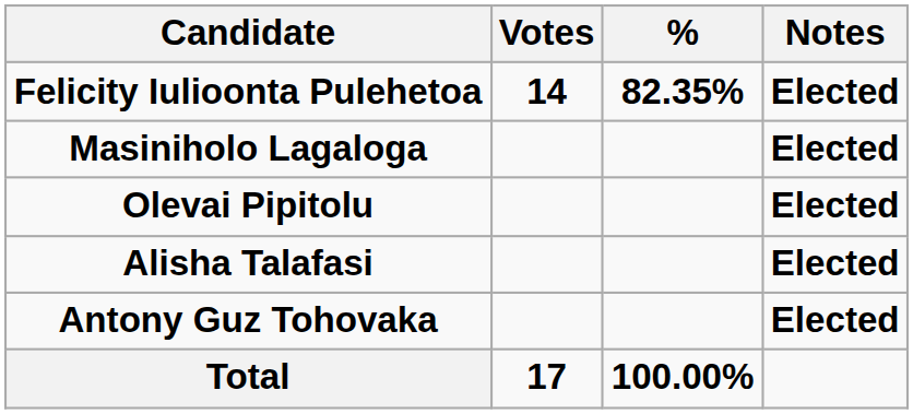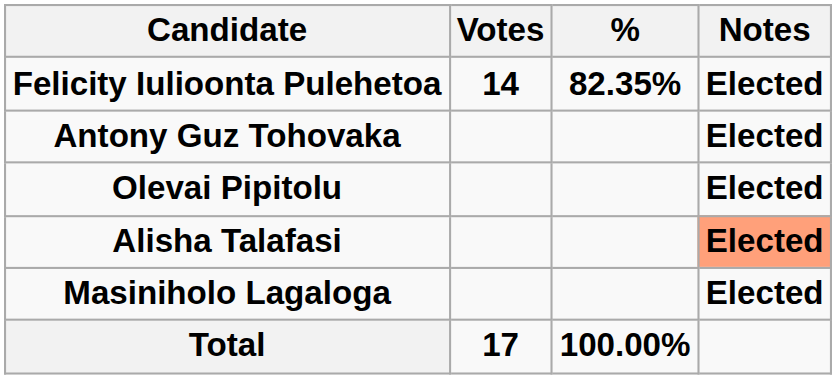rows swapped: Masiniholo Lagaloga <-> Antony Guz Tohovaka
Alisha Talafasi | Notes: no background -> lightsalmon background
